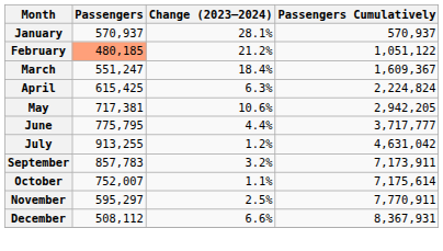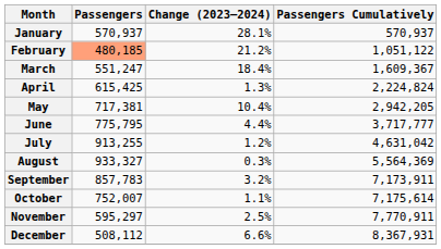April | Change (2023–2024): 6.3% -> 1.3%
May | Change (2023–2024): 10.6% -> 10.4%
+ row: August | 933,327 | 0.3% | 5,564,369
